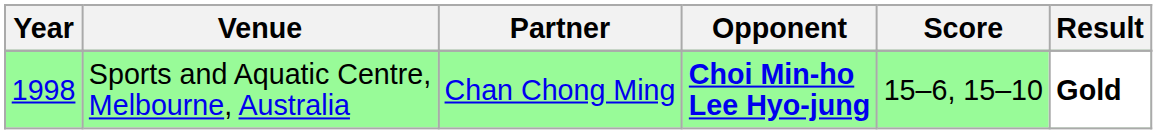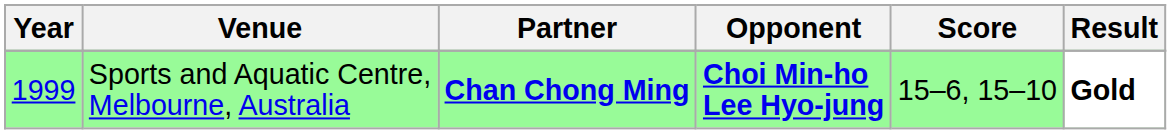Sports and Aquatic Centre, Melbourne, Australia | Year: 1998 -> 1999
Sports and Aquatic Centre, Melbourne, Australia | Partner: normal -> bold
